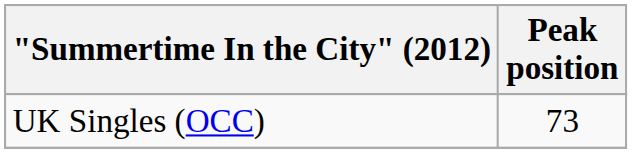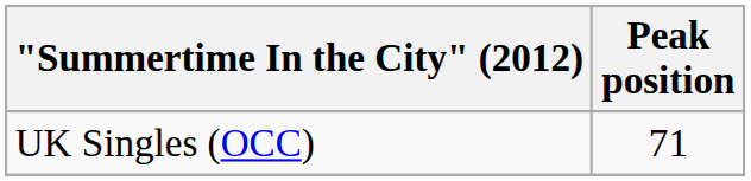UK Singles (OCC) | Peak position: 73 -> 71
